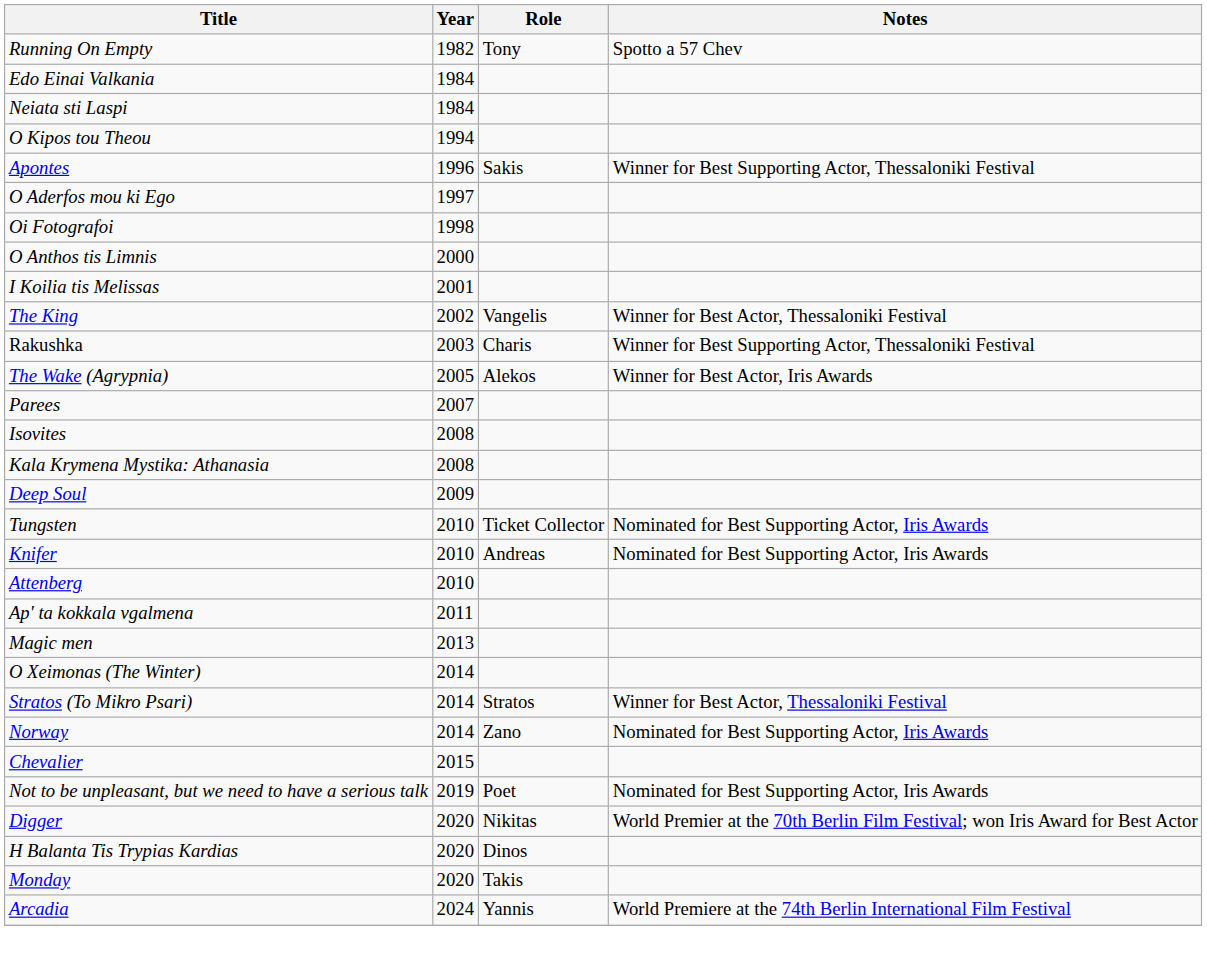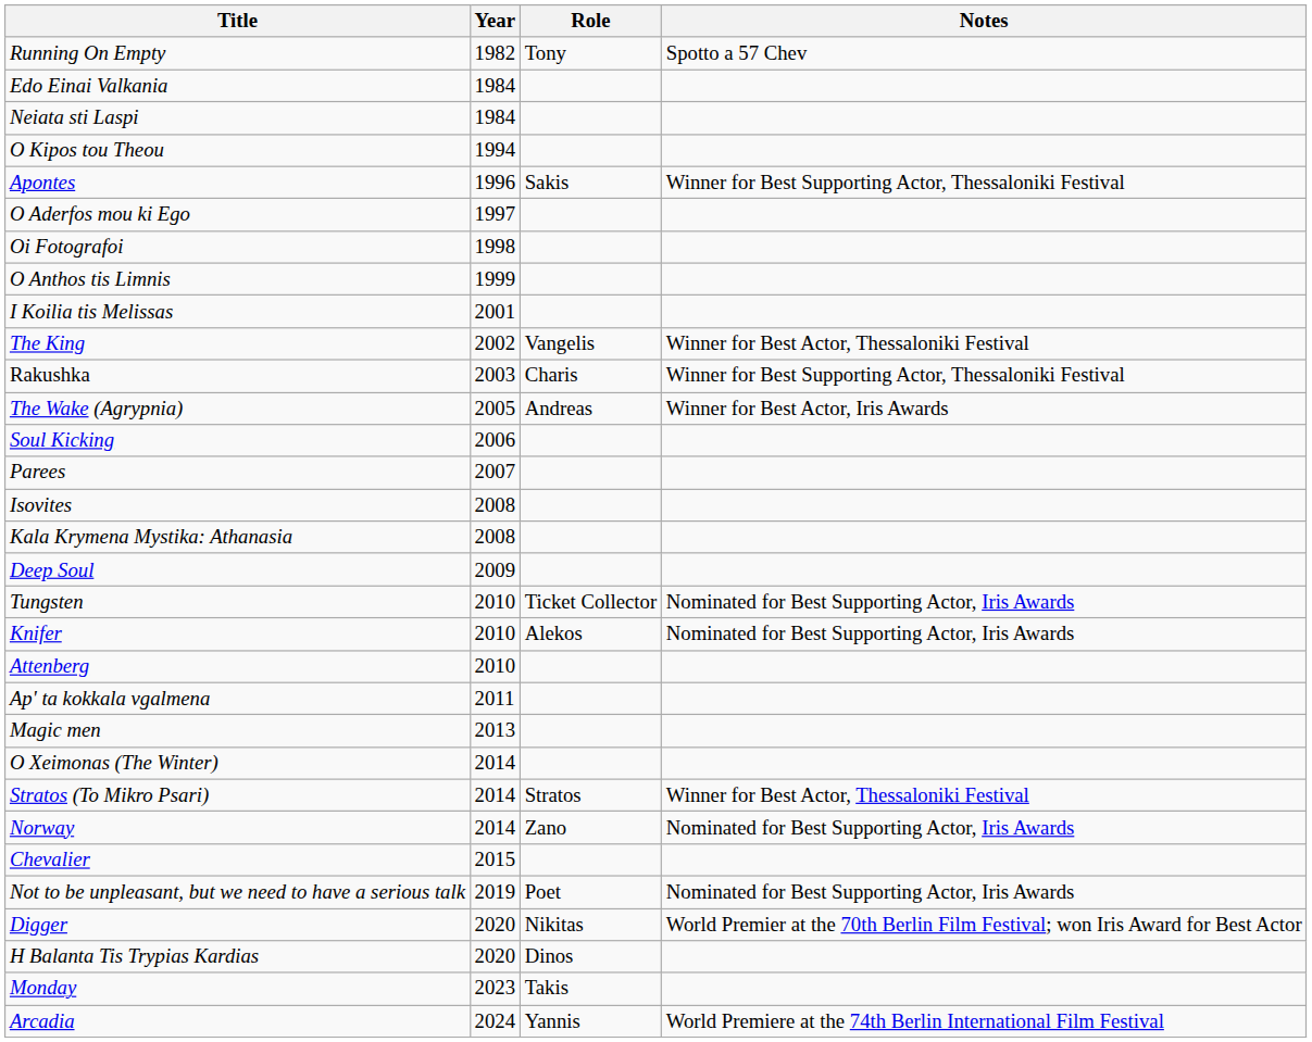O Anthos tis Limnis | Year: 2000 -> 1999
The Wake (Agrypnia) | Role: Alekos -> Andreas
+ row: Soul Kicking | 2006
Knifer | Role: Andreas -> Alekos
Monday | Year: 2020 -> 2023
